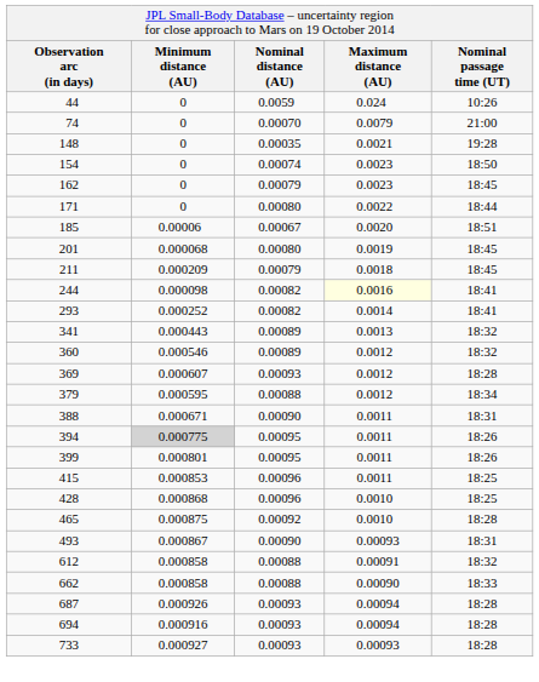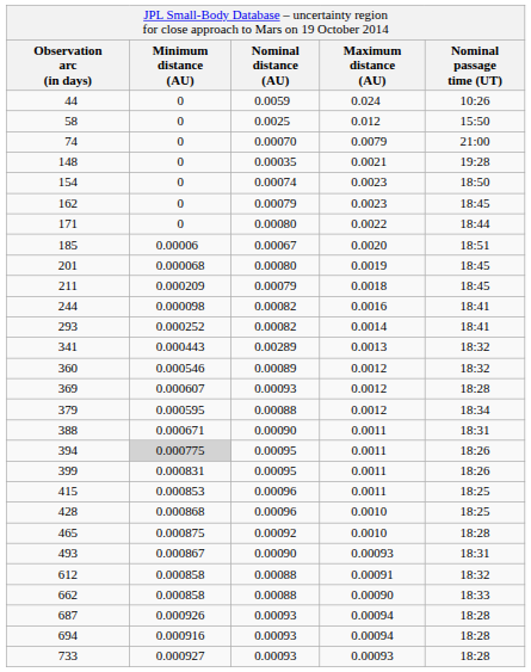+ row: 58 | 0 | 0.0025 | 0.012 | 15:50
244 | Maximum distance (AU): lightyellow background -> no background
341 | Nominal distance (AU): 0.00089 -> 0.00289
399 | Minimum distance (AU): 0.000801 -> 0.000831
